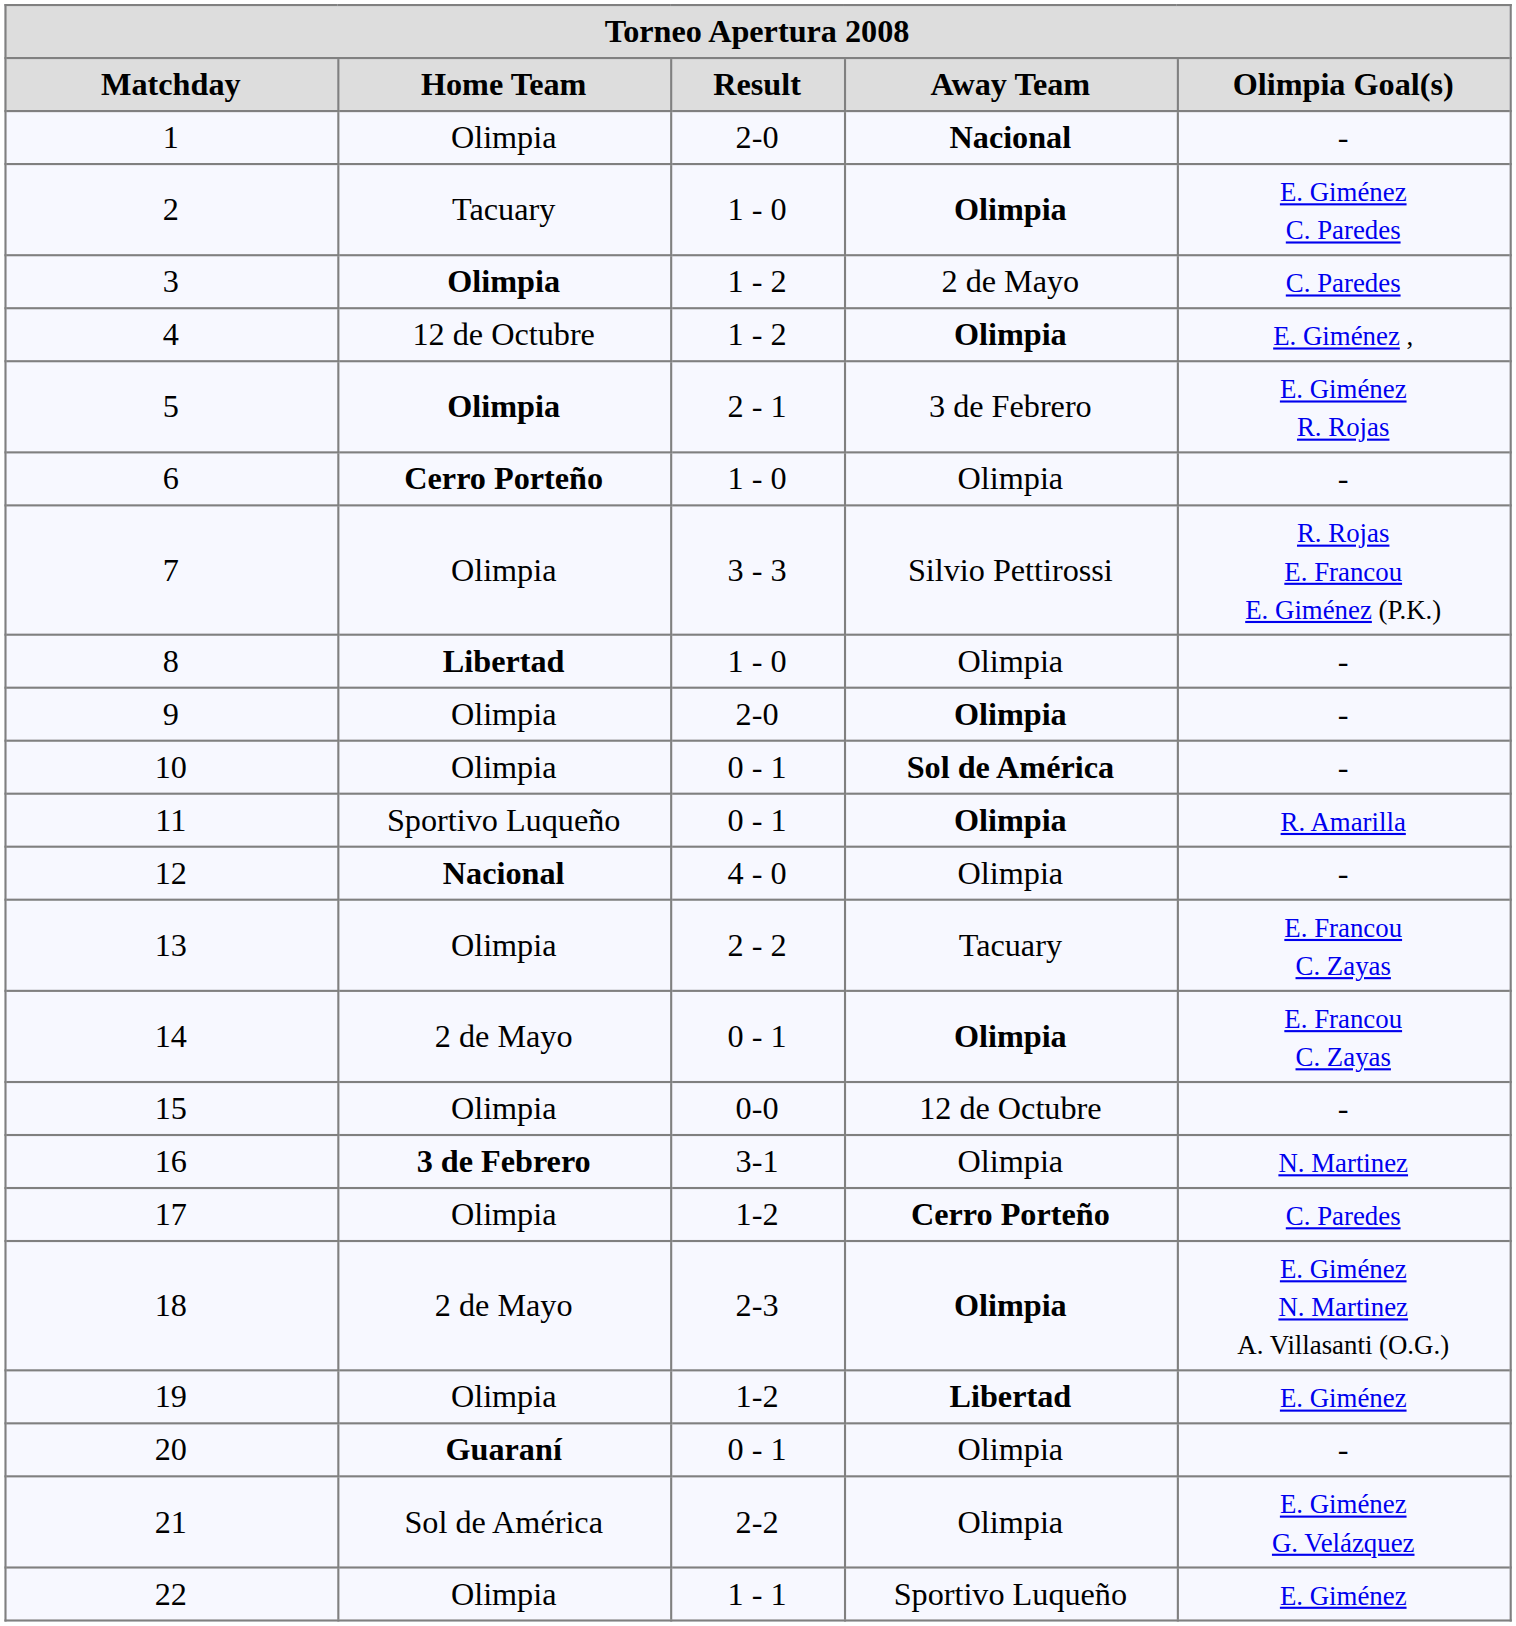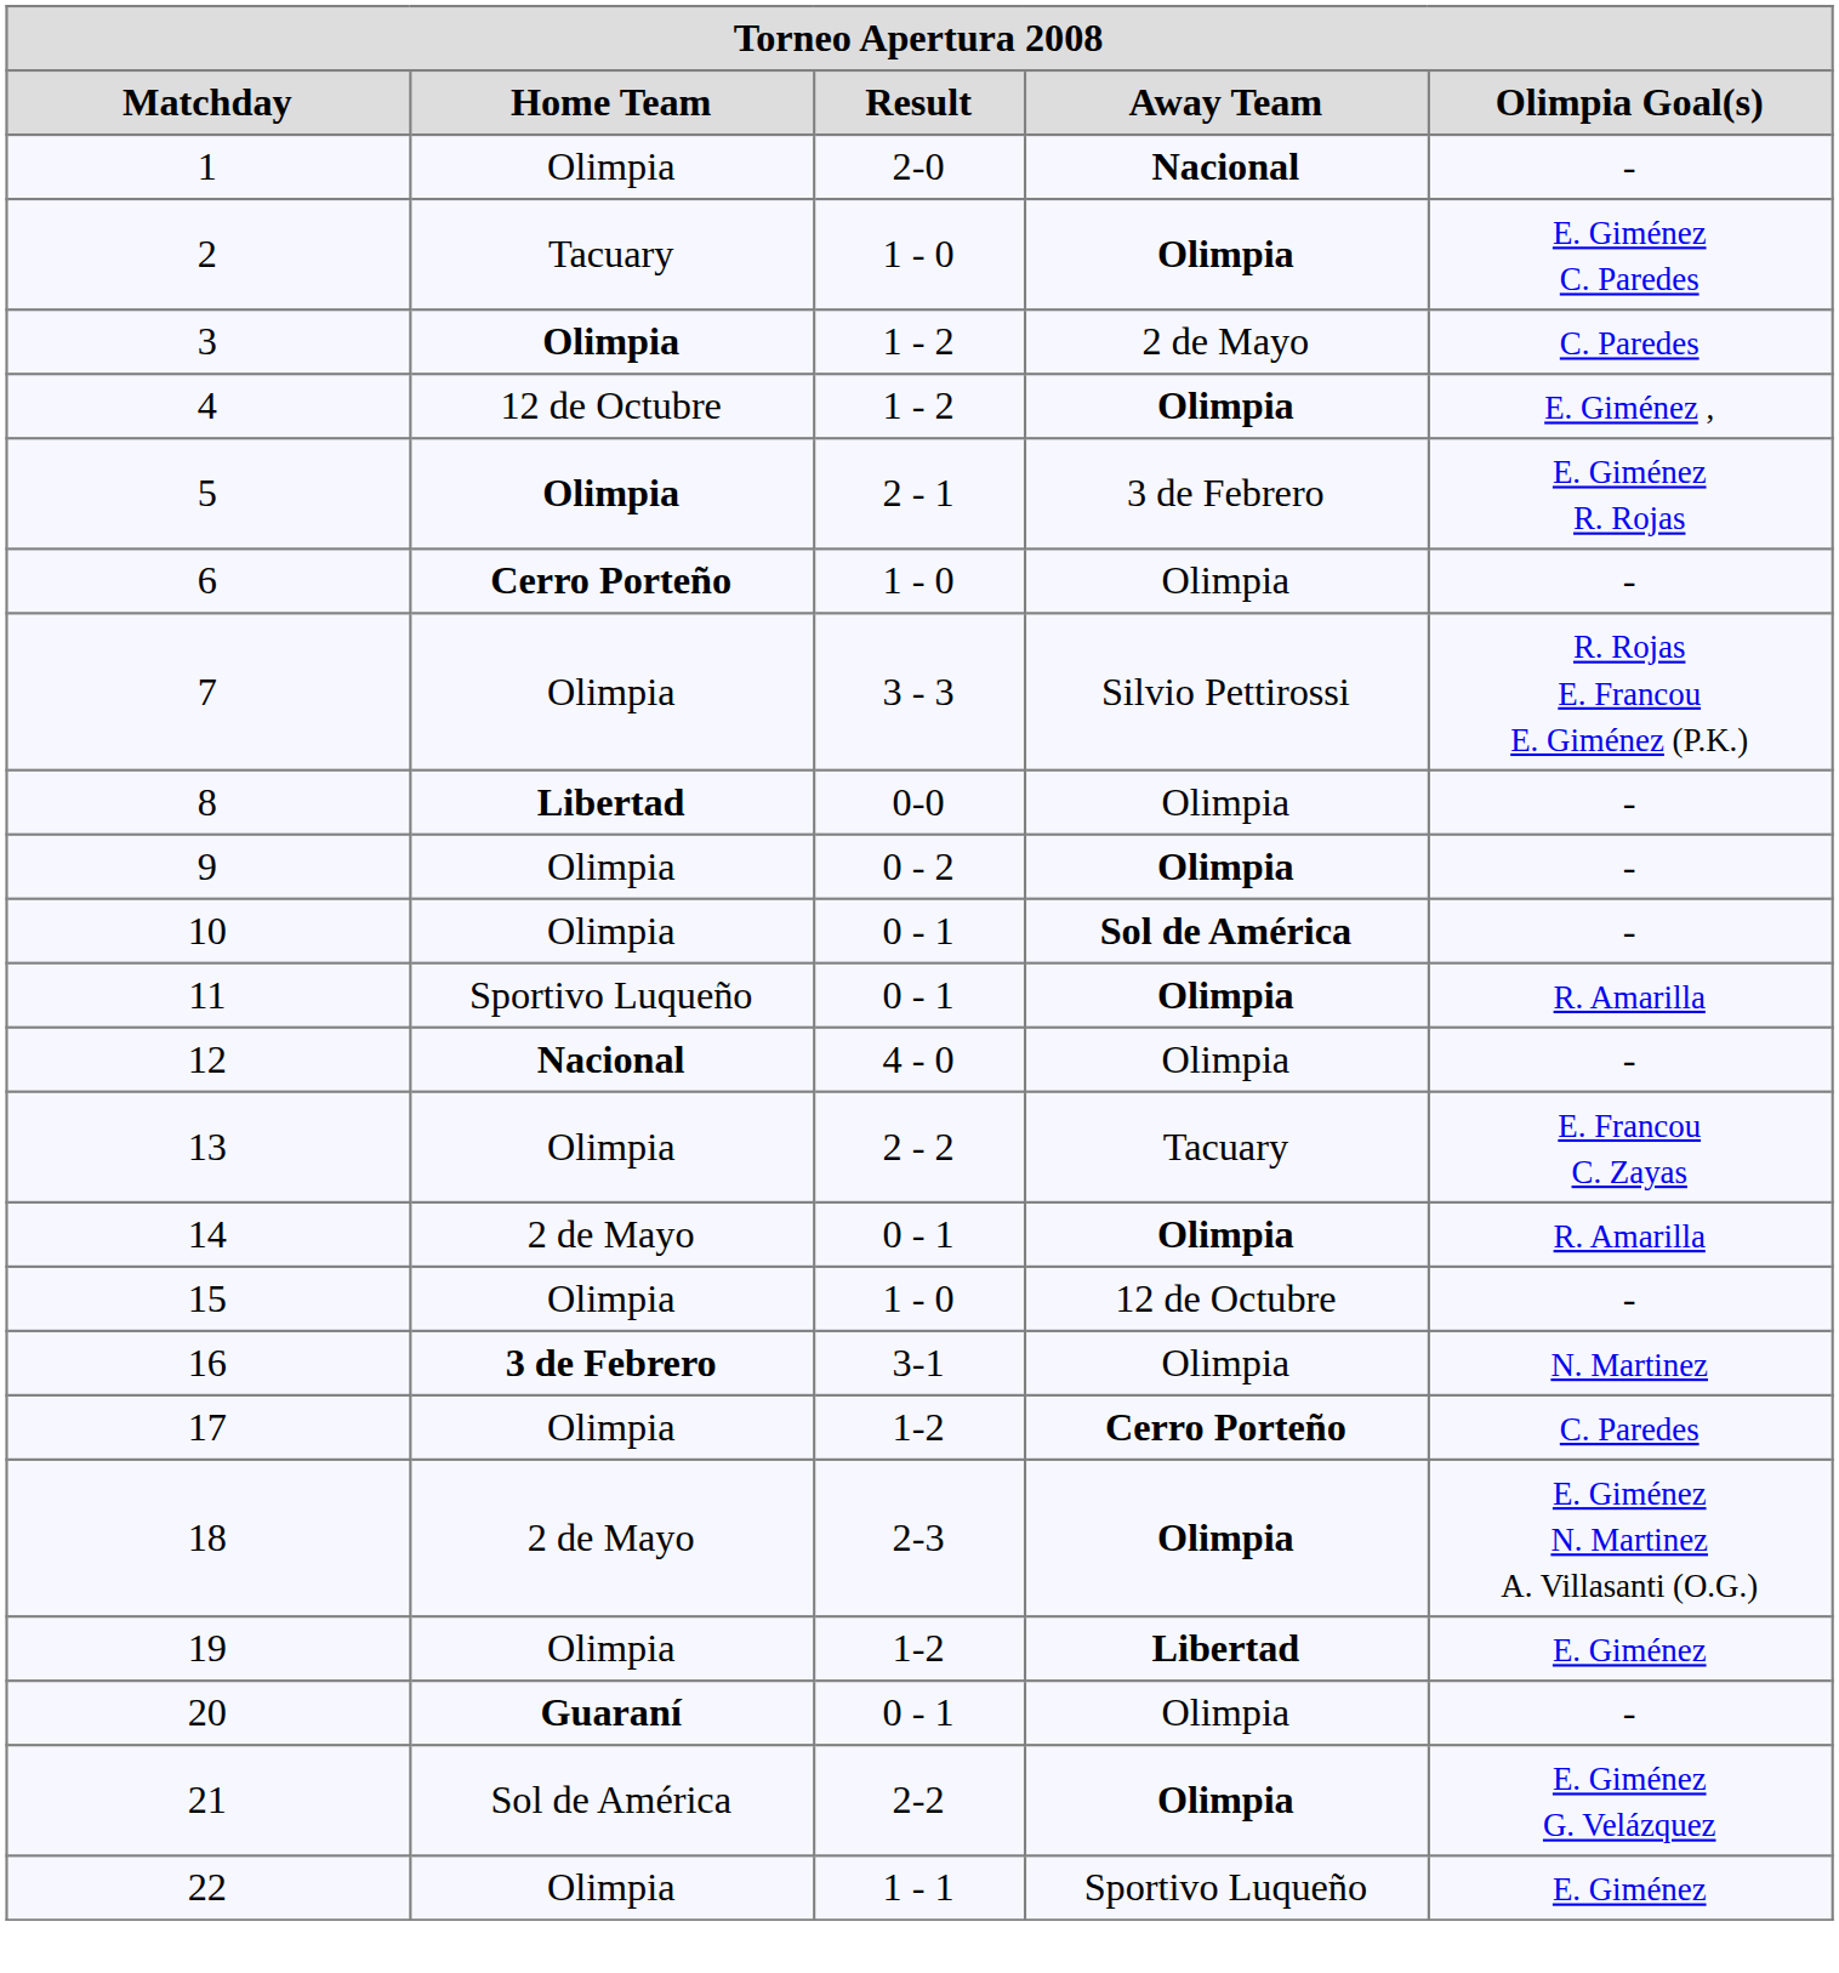8 | Result: 1 - 0 -> 0-0
9 | Result: 2-0 -> 0 - 2
14 | Olimpia Goal(s): E. Francou C. Zayas -> R. Amarilla
15 | Result: 0-0 -> 1 - 0
21 | Away Team: normal -> bold
